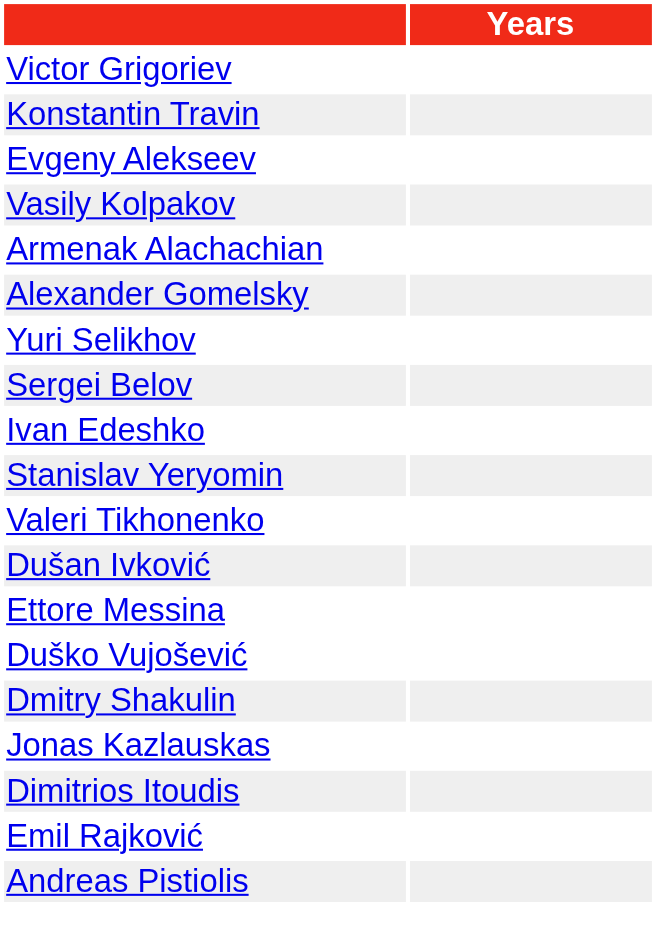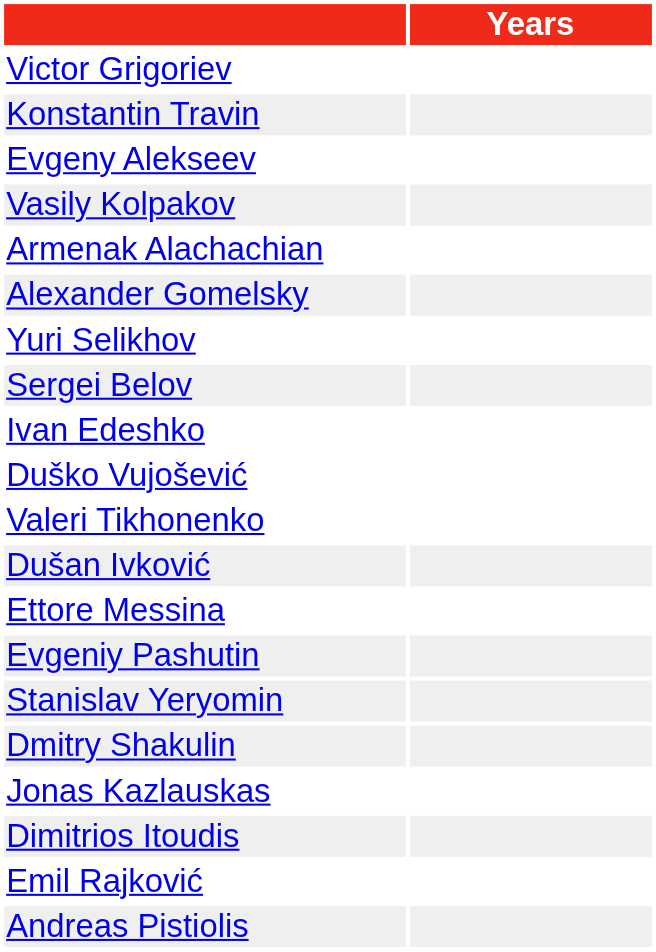rows swapped: Stanislav Yeryomin <-> Duško Vujošević
+ row: Evgeniy Pashutin
